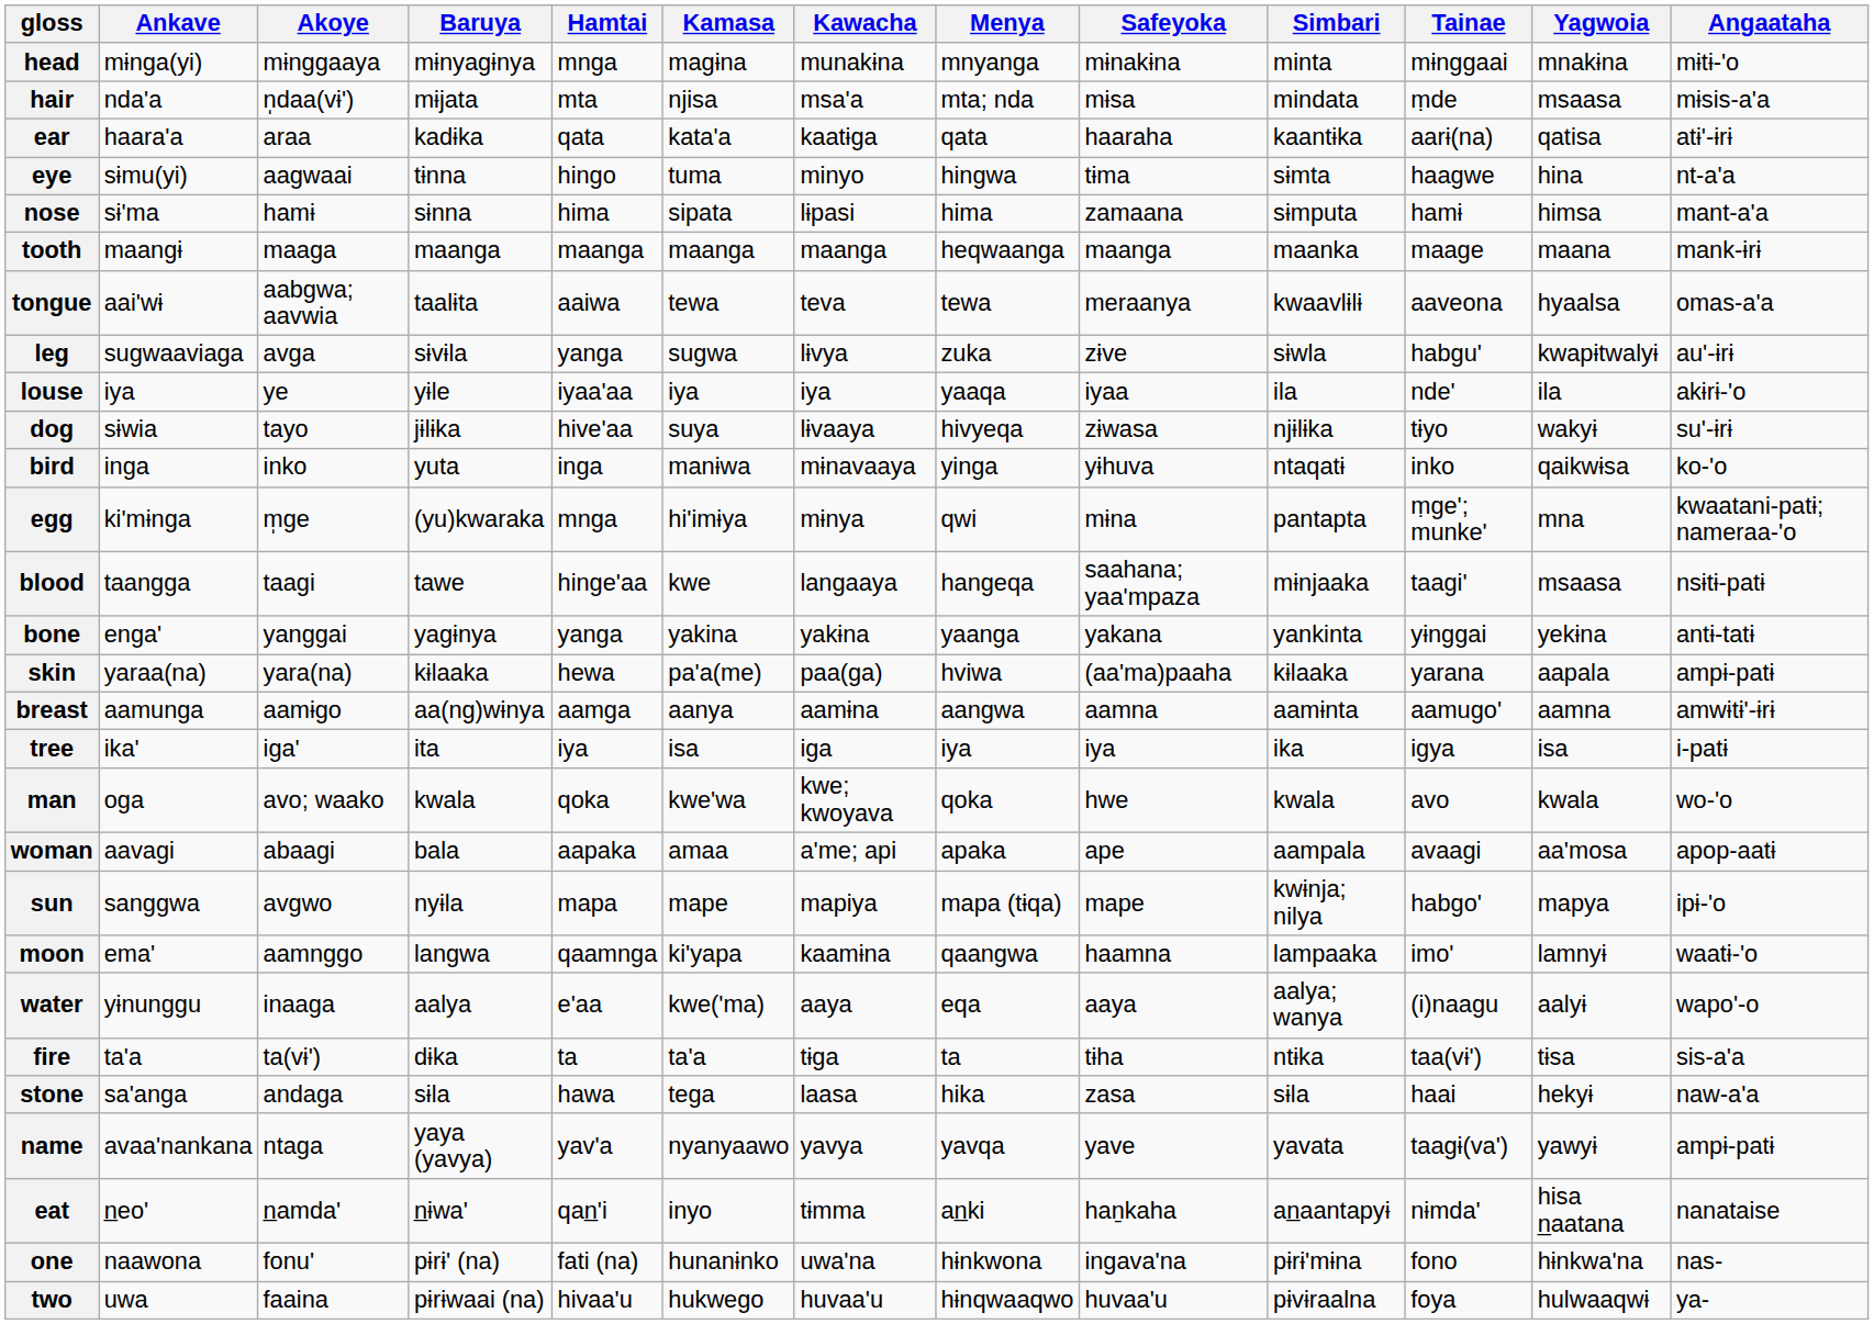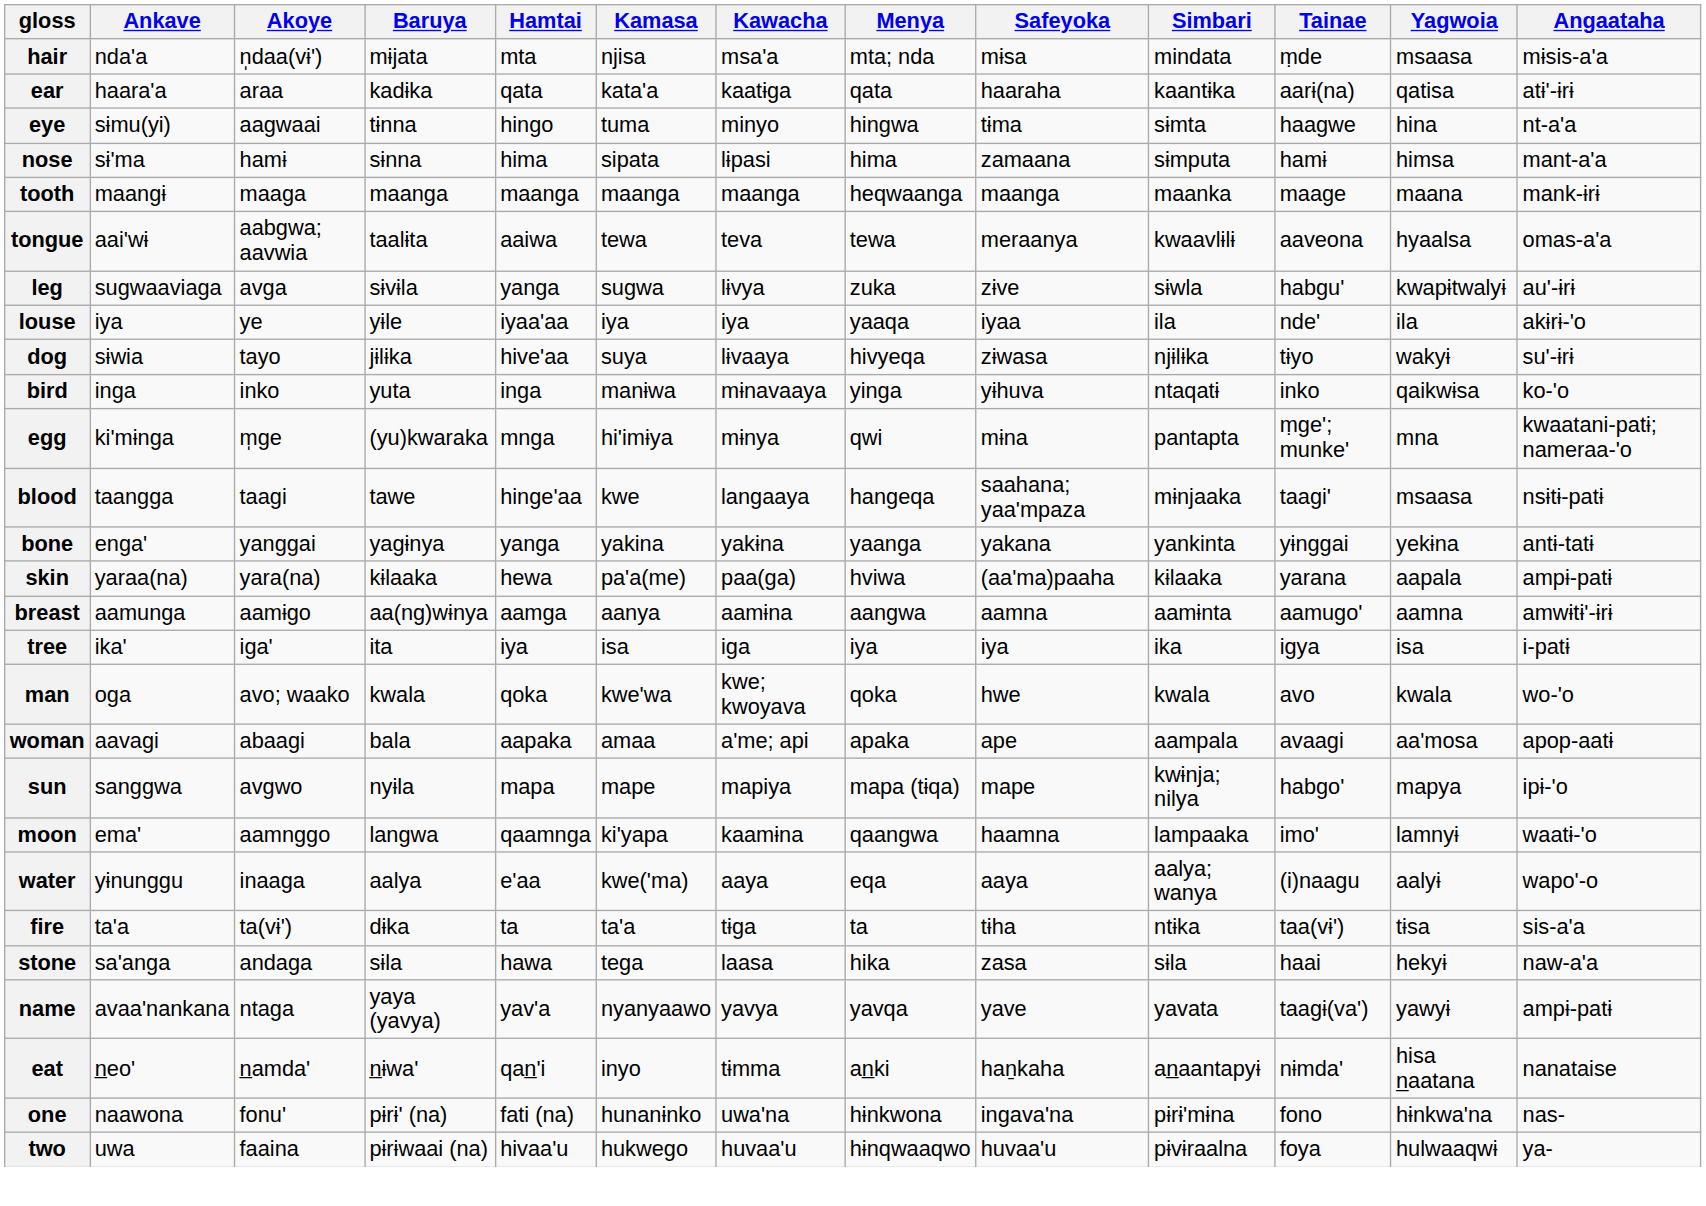- row: head | mɨnga(yi) | mɨnggaaya | mɨnyagɨnya | mnga | magɨna | munakɨna | mnyanga | mɨnakɨna | minta | mɨnggaai | mnakɨna | mɨtɨ-'o
